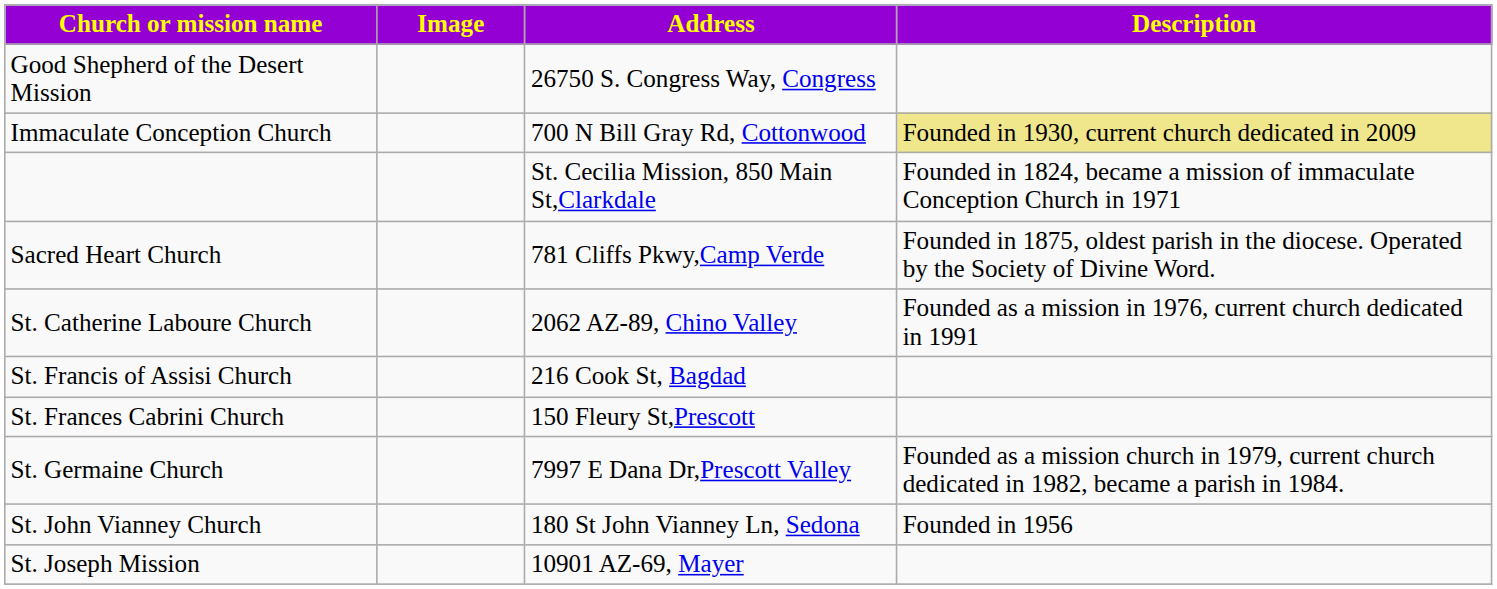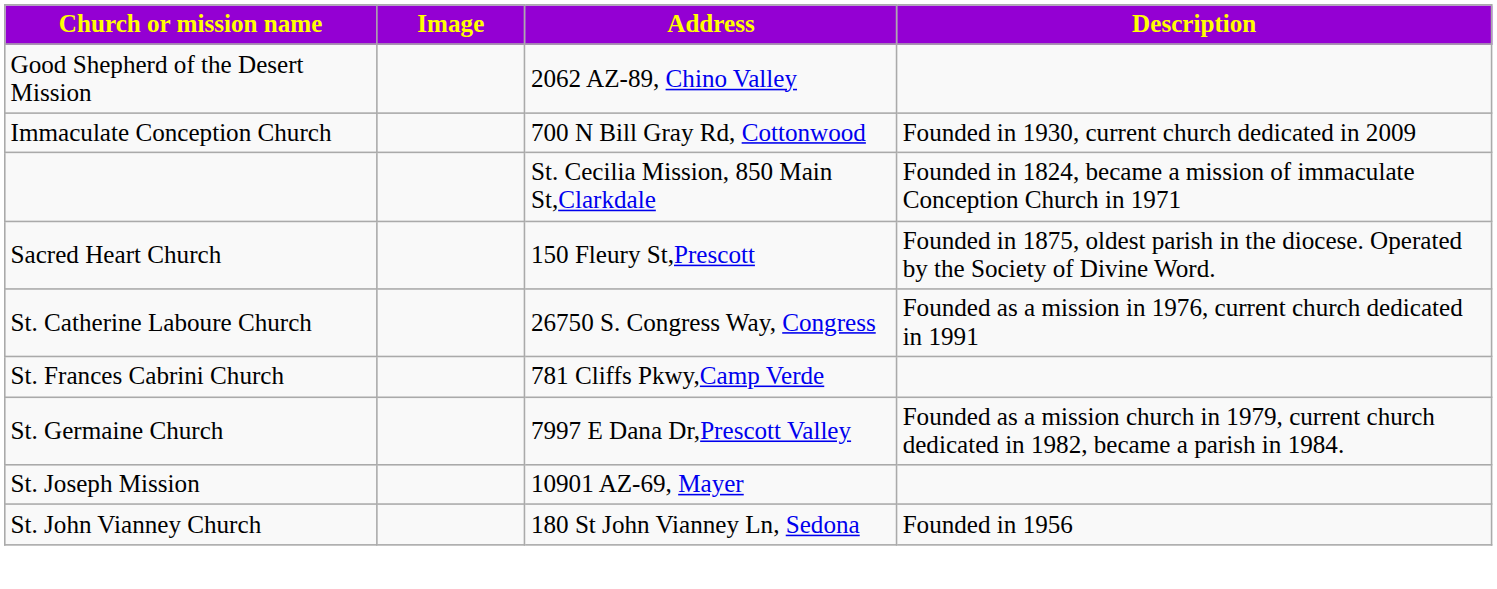Good Shepherd of the Desert Mission | Address: 26750 S. Congress Way, Congress -> 2062 AZ-89, Chino Valley
Immaculate Conception Church | Description: khaki background -> no background
Sacred Heart Church | Address: 781 Cliffs Pkwy,Camp Verde -> 150 Fleury St,Prescott
St. Catherine Laboure Church | Address: 2062 AZ-89, Chino Valley -> 26750 S. Congress Way, Congress
- row: St. Francis of Assisi Church | 216 Cook St, Bagdad
St. Frances Cabrini Church | Address: 150 Fleury St,Prescott -> 781 Cliffs Pkwy,Camp Verde
rows swapped: St. John Vianney Church <-> St. Joseph Mission
